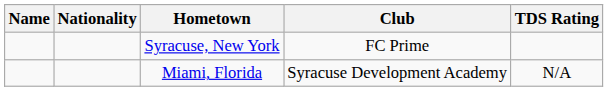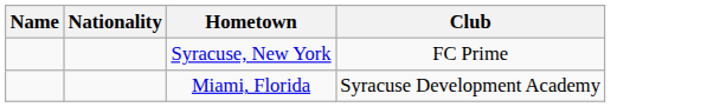- column: TDS Rating | N/A
